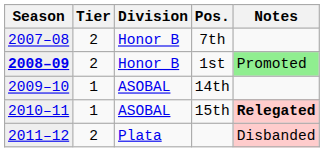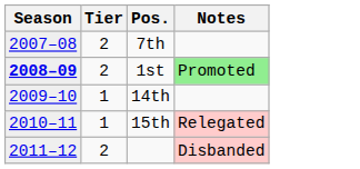- column: Division | Honor B | Honor B | ASOBAL | ASOBAL | Plata
15th | Notes: bold -> normal
